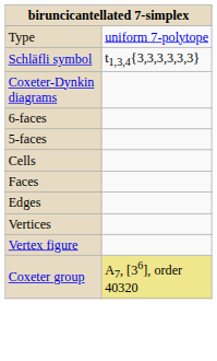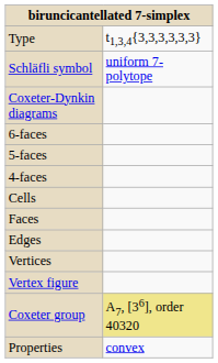Type | column 2: uniform 7-polytope -> t1,3,4{3,3,3,3,3,3}
Schläfli symbol | column 2: t1,3,4{3,3,3,3,3,3} -> uniform 7-polytope
+ row: 4-faces
+ row: Properties | convex
